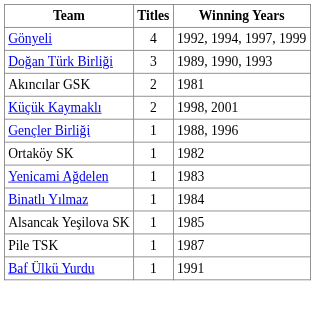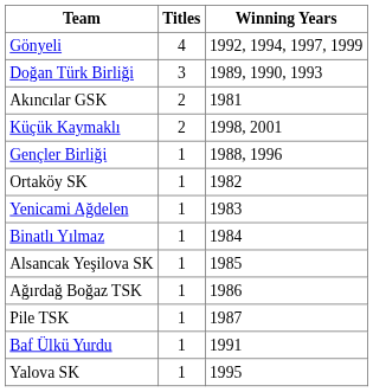+ row: Ağırdağ Boğaz TSK | 1 | 1986
+ row: Yalova SK | 1 | 1995
